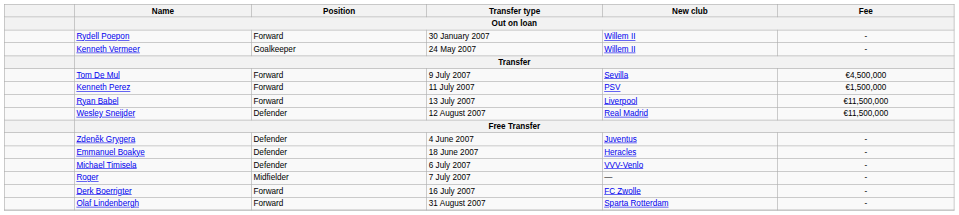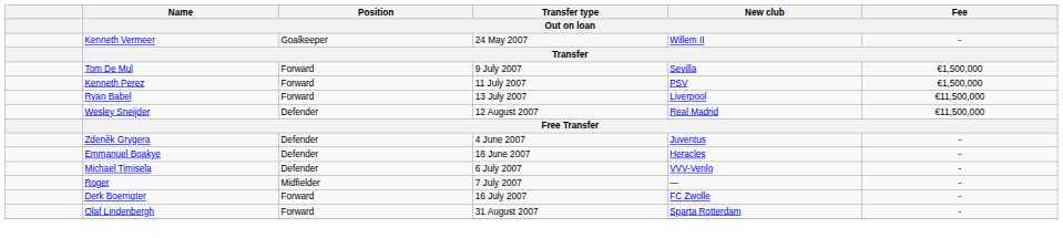- row: Rydell Poepon | Forward | 30 January 2007 | Willem II | -
Tom De Mul | Fee / Out on loan: €4,500,000 -> €1,500,000
